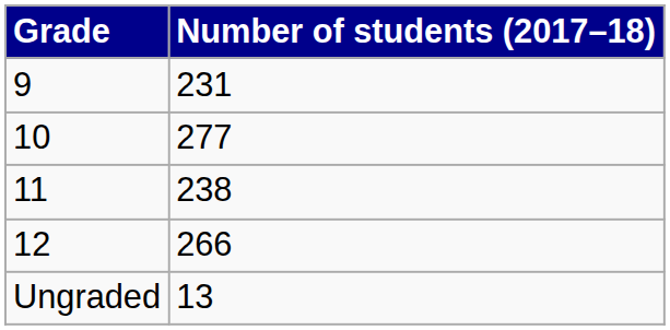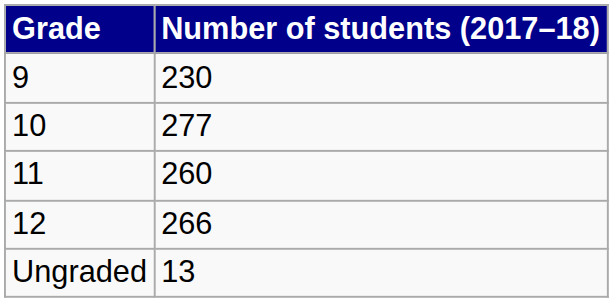9 | Number of students (2017–18): 231 -> 230
11 | Number of students (2017–18): 238 -> 260
